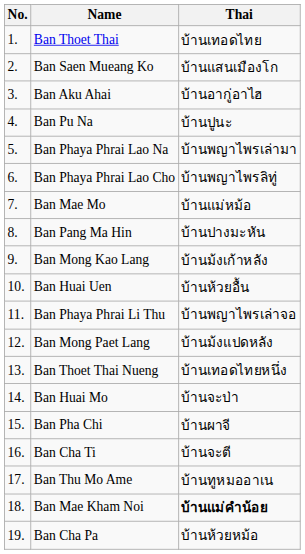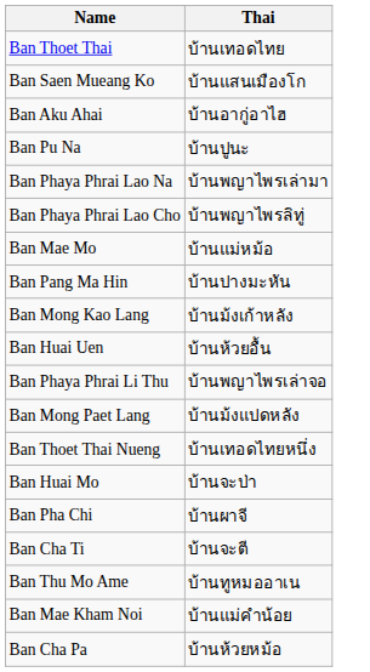- column: No. | 1. | 2. | 3. | 4. | 5. | 6. | 7. | 8. | 9. | 10. | 11. | 12. | 13. | 14. | 15. | 16. | 17. | 18. | 19.
Ban Mae Kham Noi | Thai: bold -> normal
